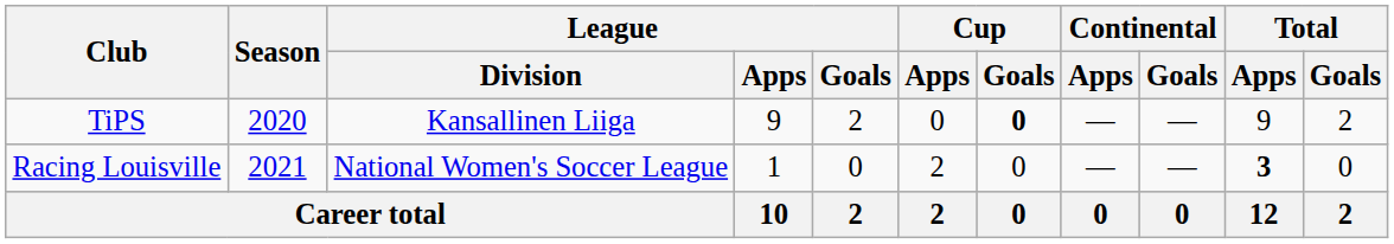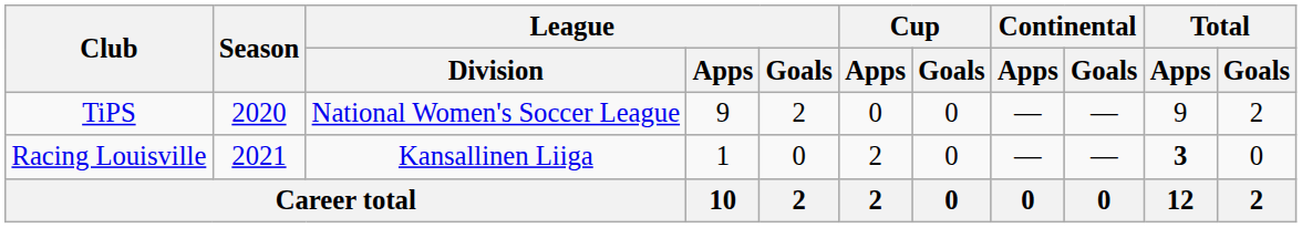TiPS | League / Division: Kansallinen Liiga -> National Women's Soccer League
TiPS | Cup / Goals: bold -> normal
Racing Louisville | League / Division: National Women's Soccer League -> Kansallinen Liiga
